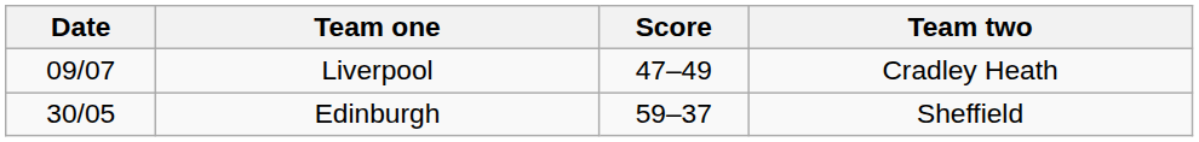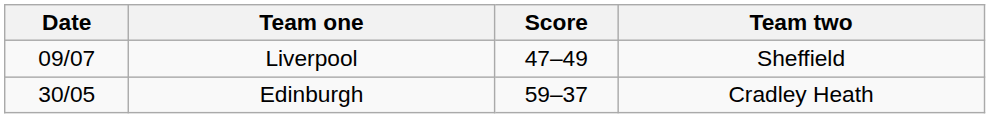Liverpool | Team two: Cradley Heath -> Sheffield
Edinburgh | Team two: Sheffield -> Cradley Heath
